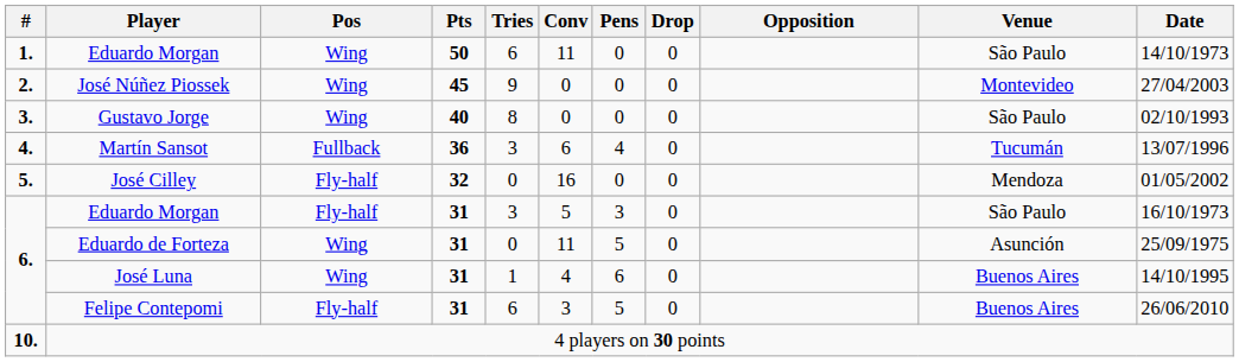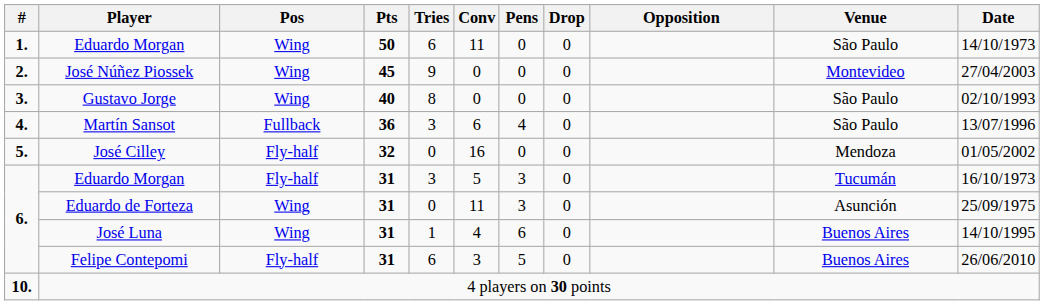Martín Sansot | Venue: Tucumán -> São Paulo
6. / Eduardo Morgan | Venue: São Paulo -> Tucumán
Eduardo de Forteza | Pens: 5 -> 3
